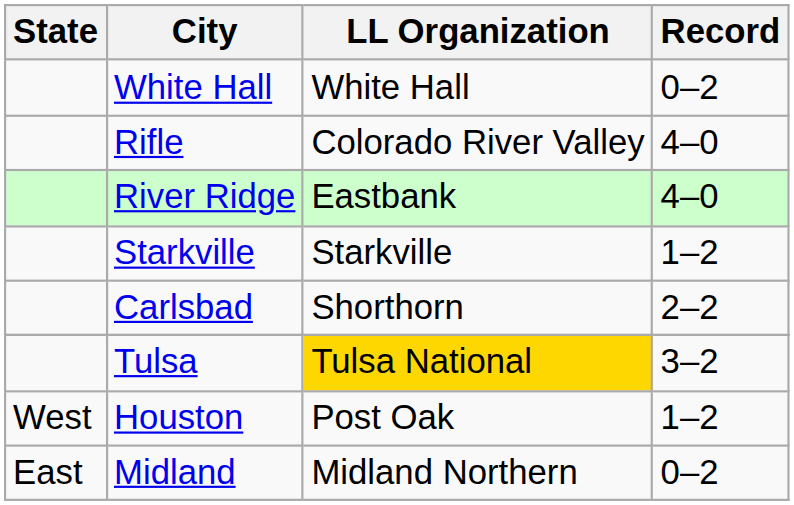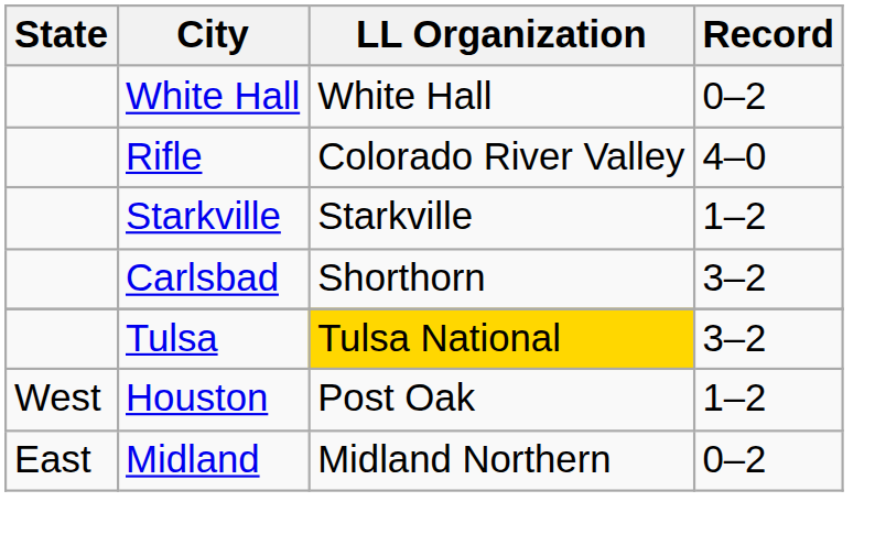- row: River Ridge | Eastbank | 4–0
Carlsbad | Record: 2–2 -> 3–2
